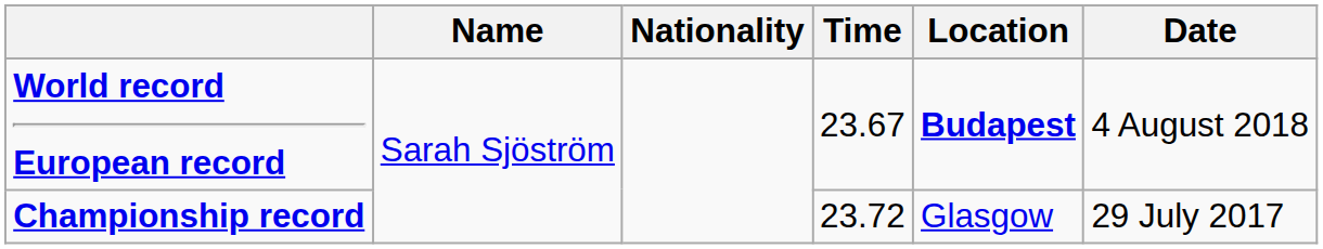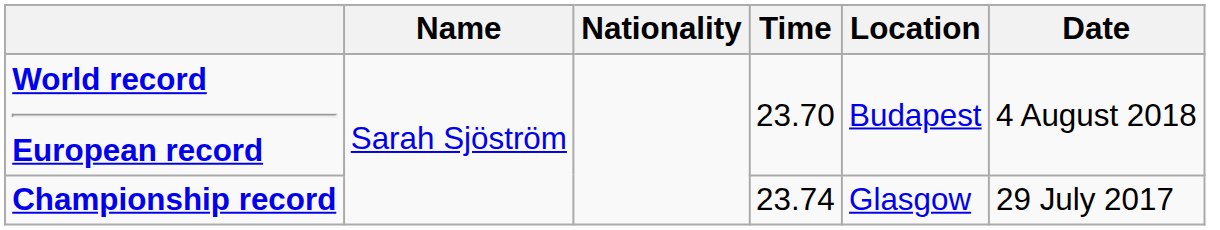World record European record | Time: 23.67 -> 23.70
World record European record | Location: bold -> normal
Championship record | Time: 23.72 -> 23.74
